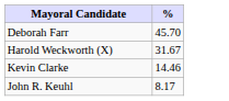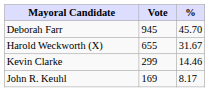+ column: Vote | 945 | 655 | 299 | 169
